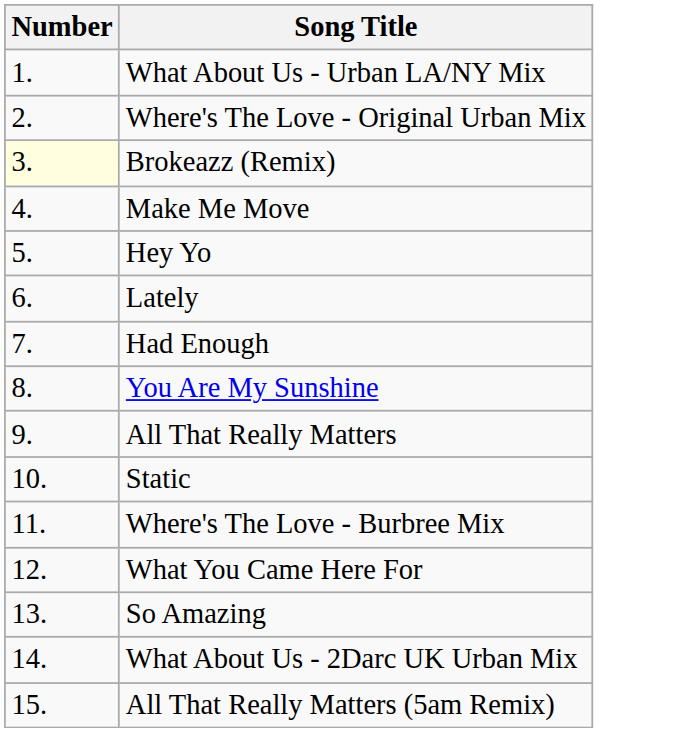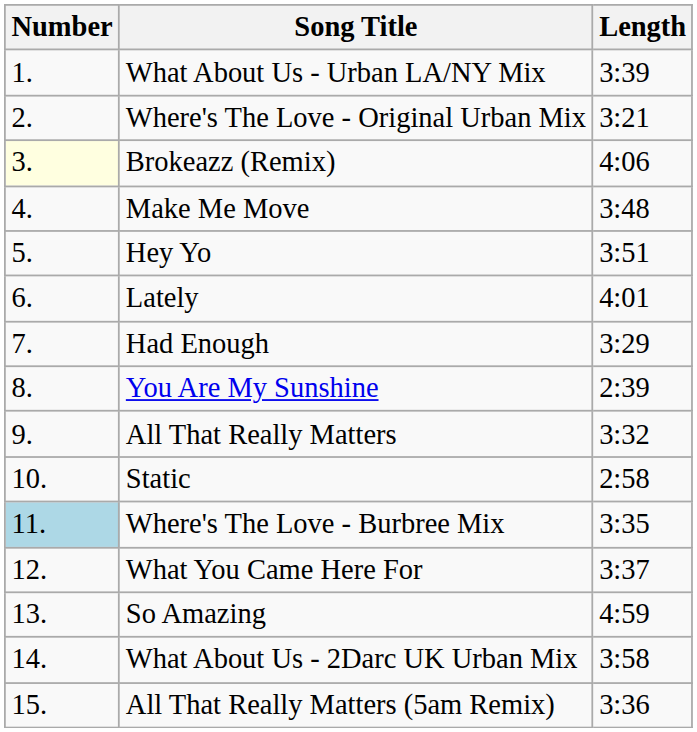+ column: Length | 3:39 | 3:21 | 4:06 | 3:48 | 3:51 | 4:01 | 3:29 | 2:39 | 3:32 | 2:58 | 3:35 | 3:37 | 4:59 | 3:58 | 3:36
Where's The Love - Burbree Mix | Number: no background -> lightblue background
